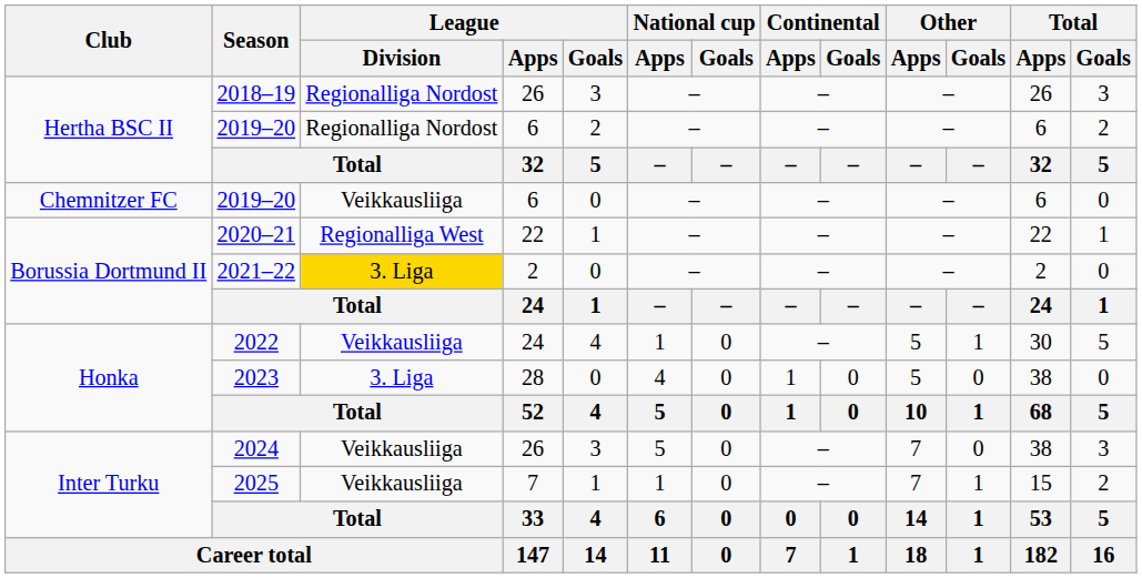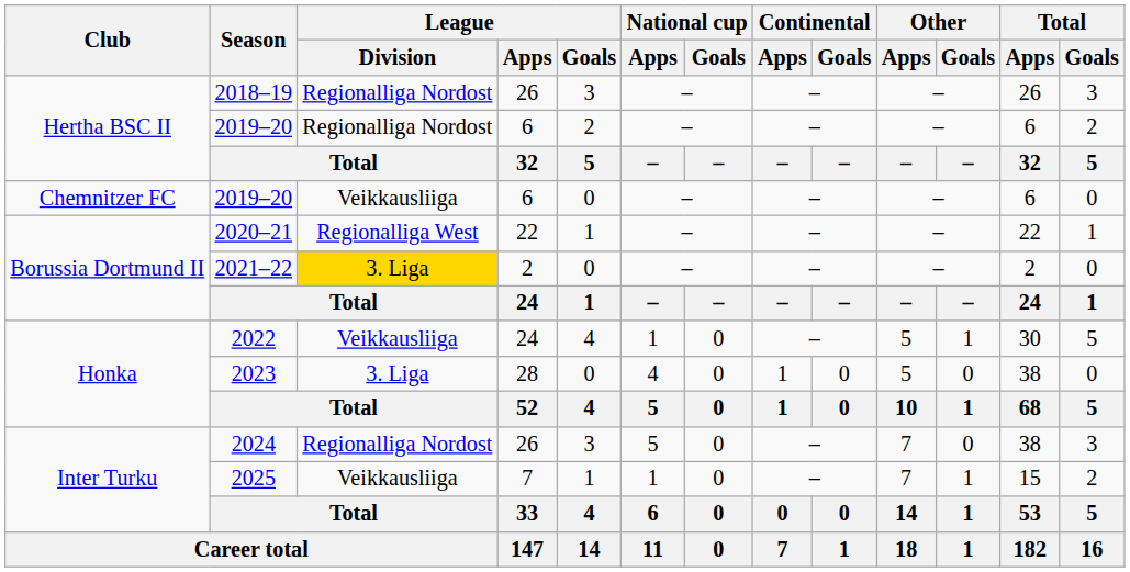2024 | League / Division: Veikkausliiga -> Regionalliga Nordost
